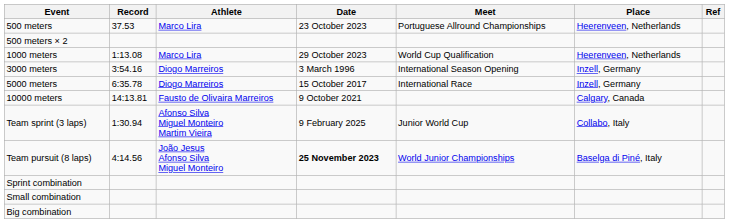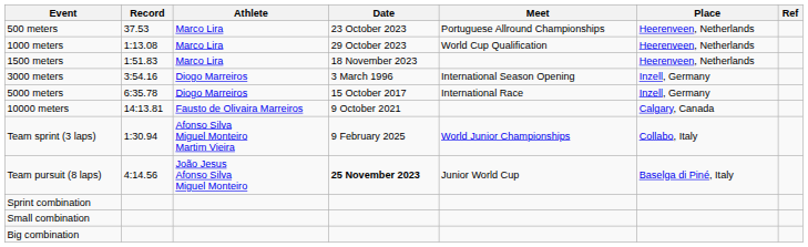- row: 500 meters × 2
+ row: 1500 meters | 1:51.83 | Marco Lira | 18 November 2023 | Heerenveen, Netherlands
Team sprint (3 laps) | Meet: Junior World Cup -> World Junior Championships
Team pursuit (8 laps) | Meet: World Junior Championships -> Junior World Cup
